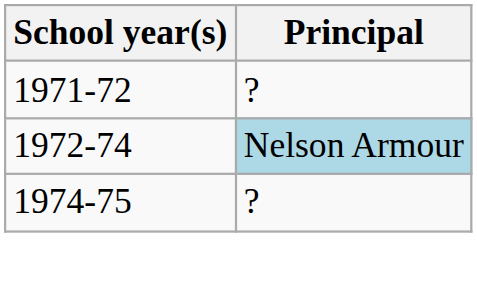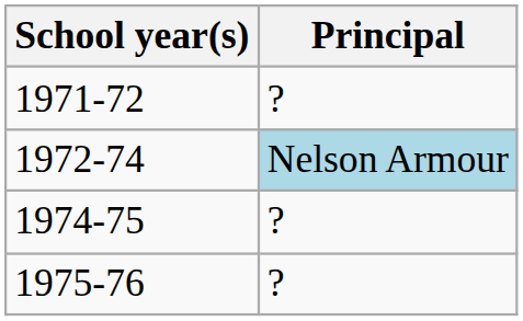+ row: 1975-76 | ?
